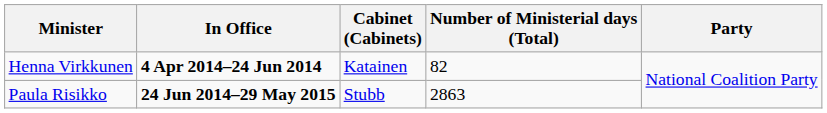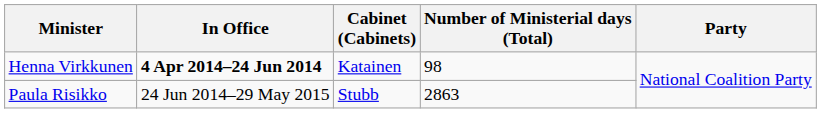Henna Virkkunen | Number of Ministerial days (Total): 82 -> 98
Paula Risikko | In Office: bold -> normal
